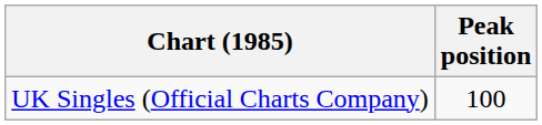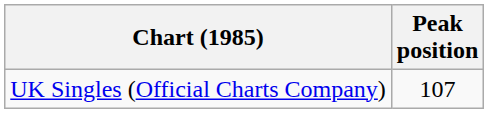UK Singles (Official Charts Company) | Peak position: 100 -> 107
